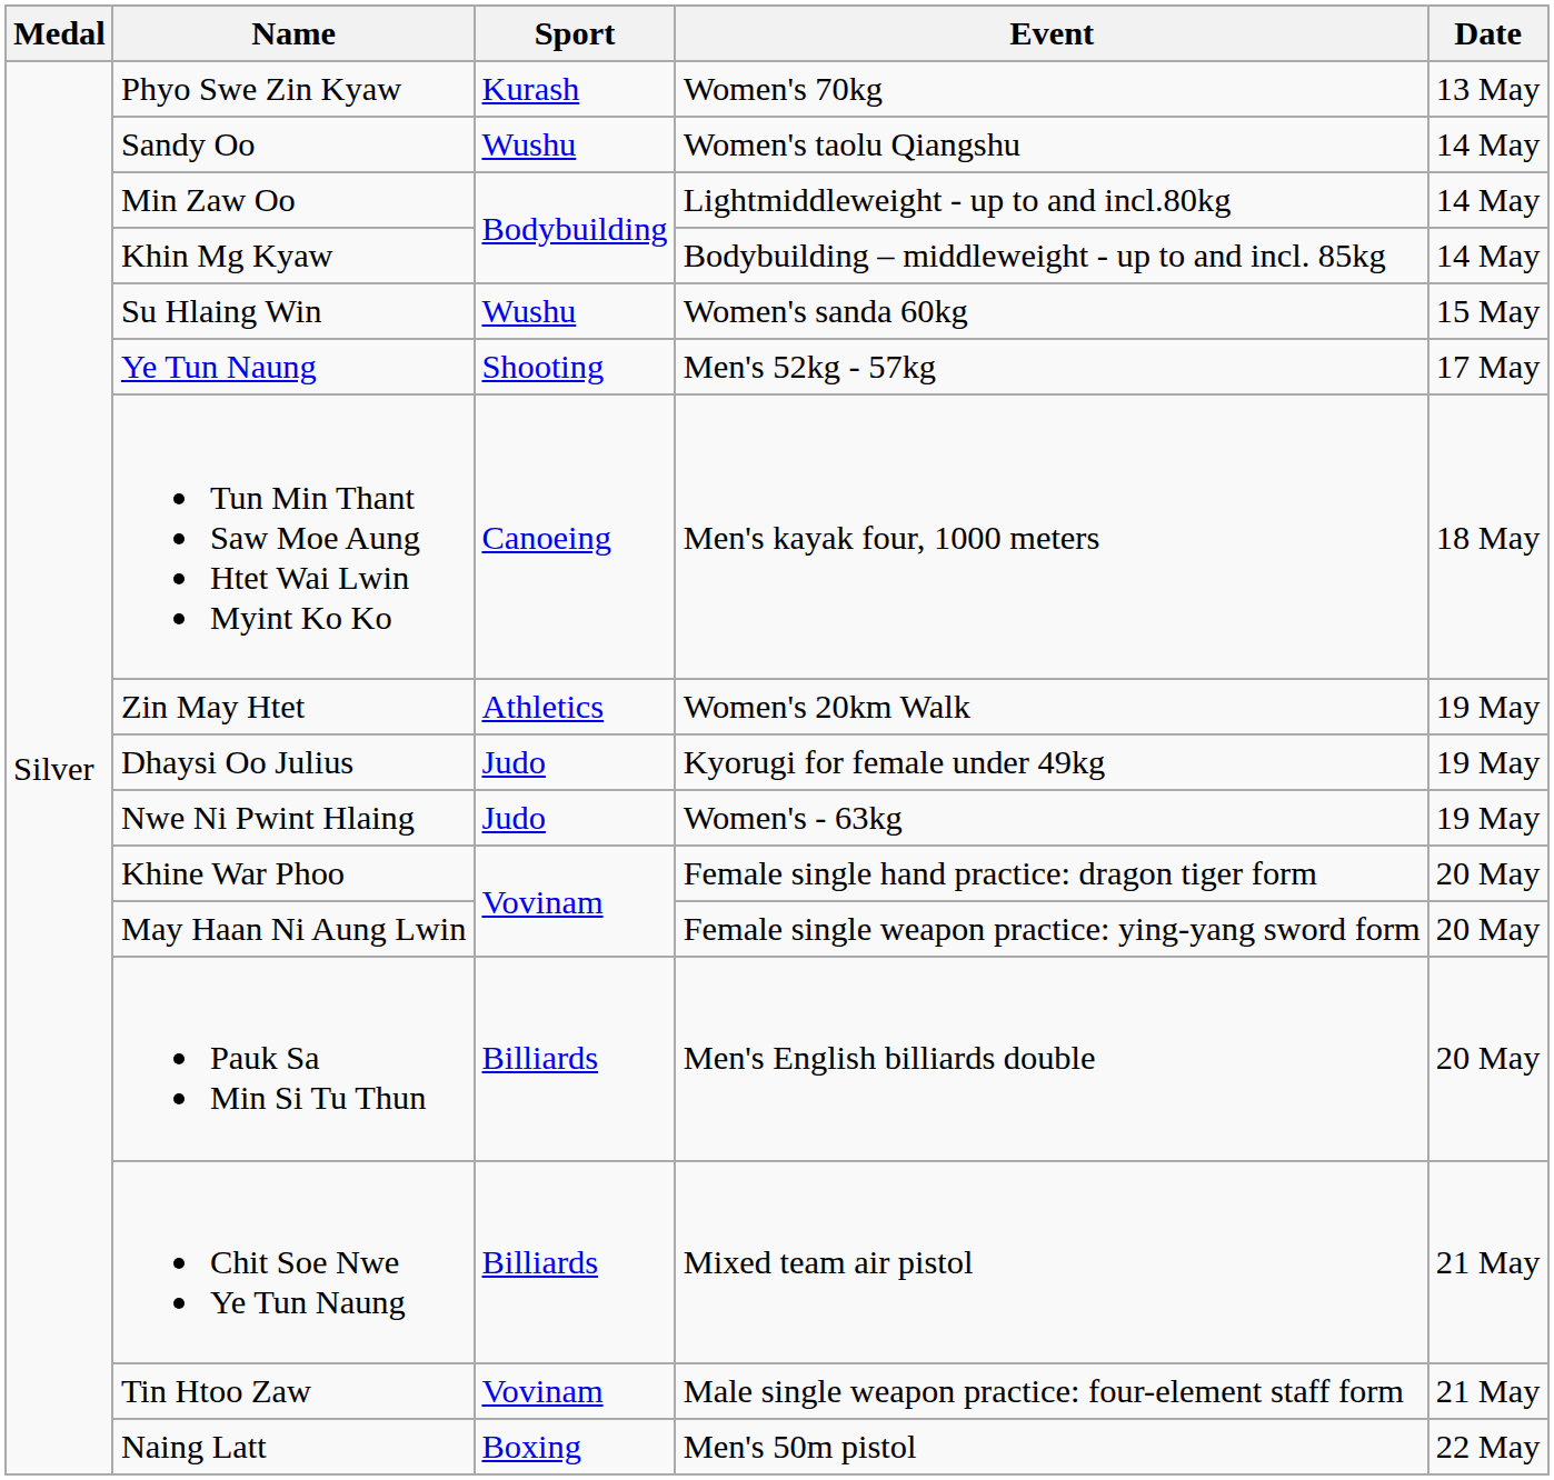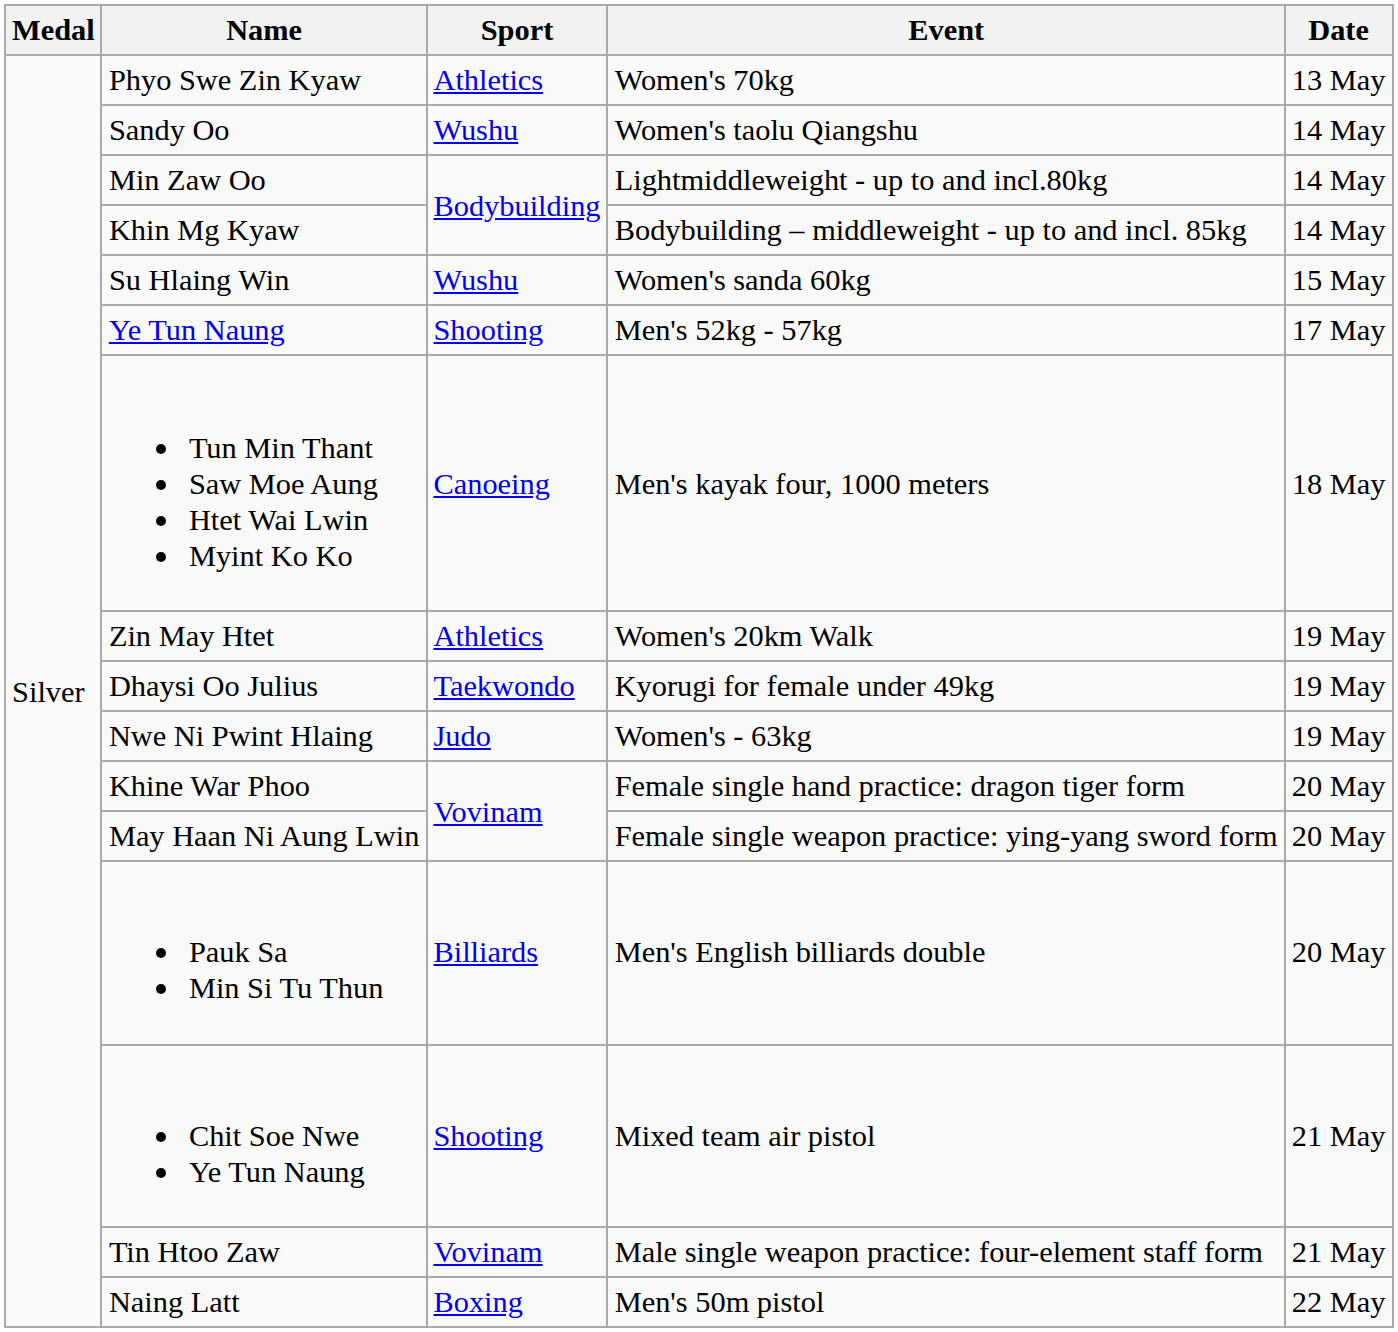Phyo Swe Zin Kyaw | Sport: Kurash -> Athletics
Dhaysi Oo Julius | Sport: Judo -> Taekwondo
Chit Soe Nwe Ye Tun Naung | Sport: Billiards -> Shooting
